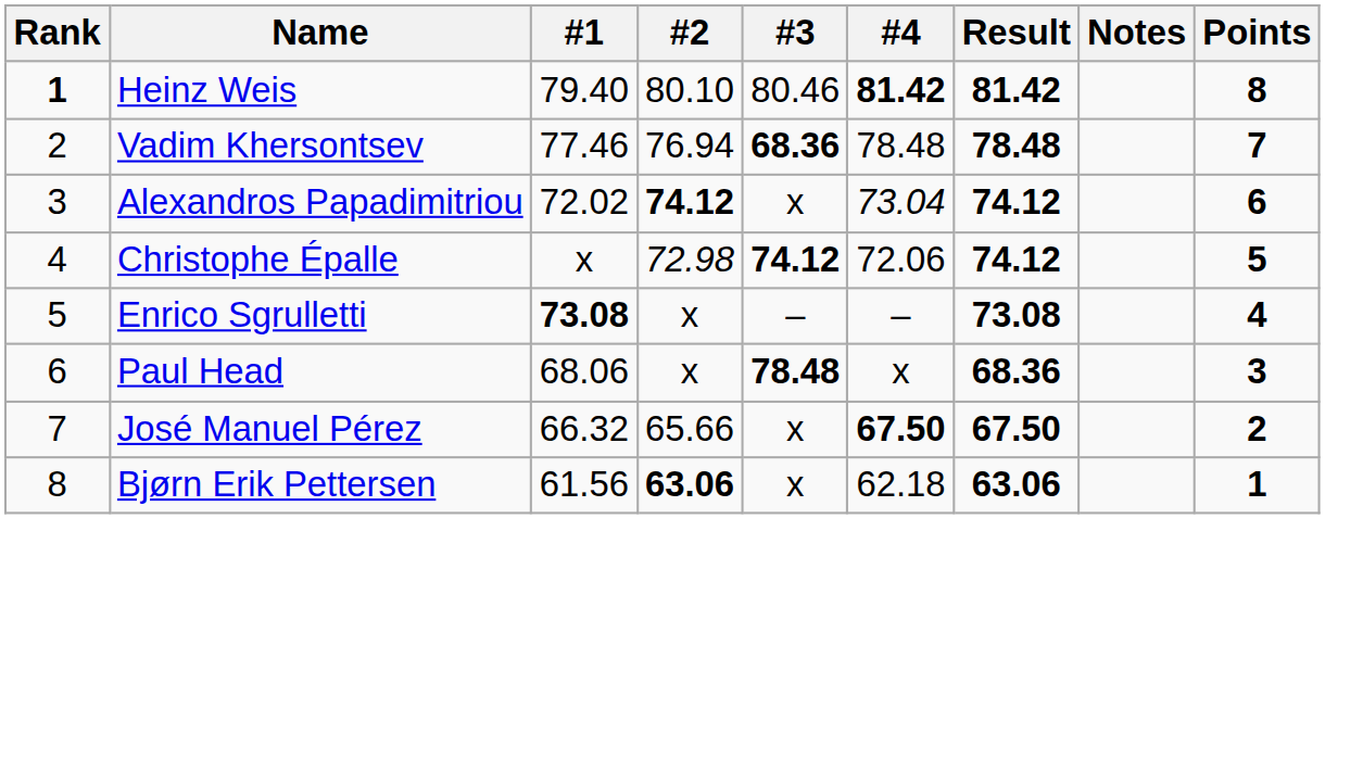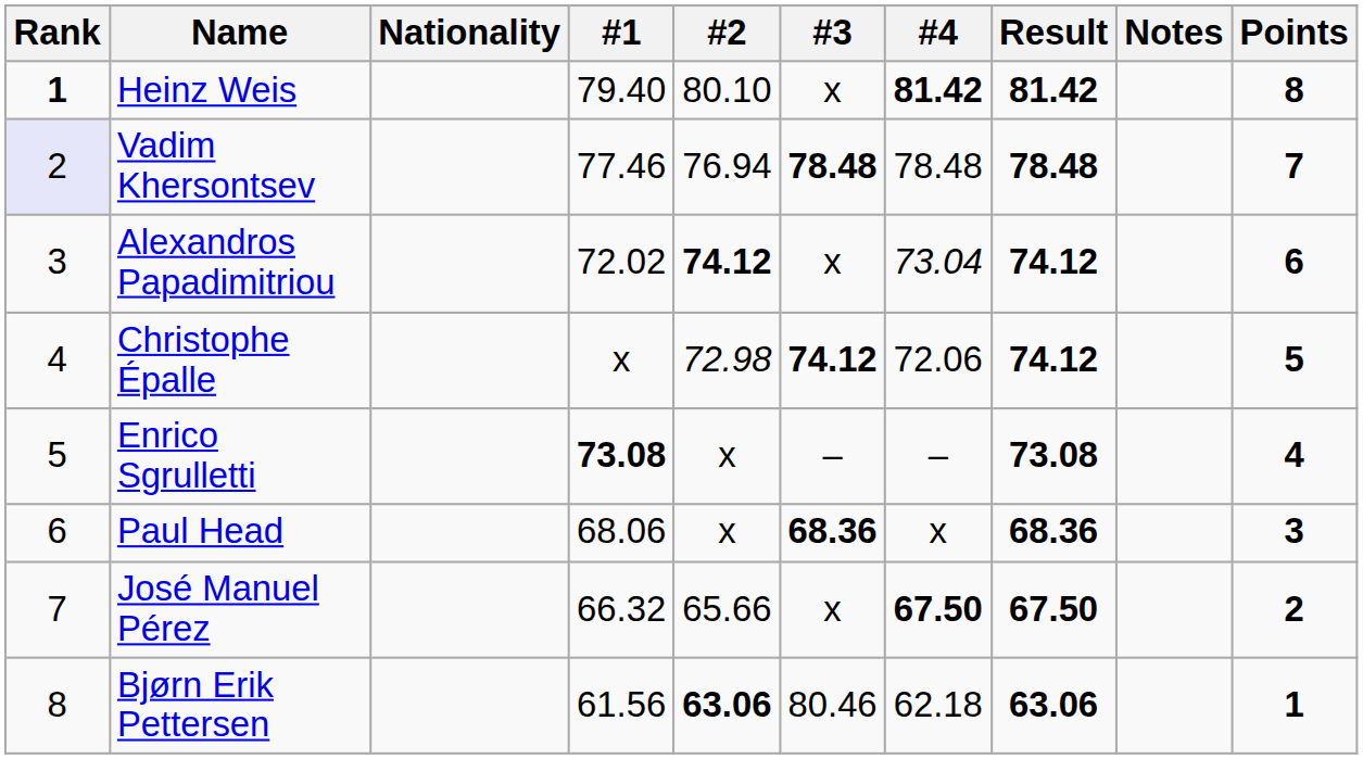+ column: Nationality
Heinz Weis | #3: 80.46 -> x
Vadim Khersontsev | Rank: no background -> lavender background
Vadim Khersontsev | #3: 68.36 -> 78.48
Paul Head | #3: 78.48 -> 68.36
Bjørn Erik Pettersen | #3: x -> 80.46
